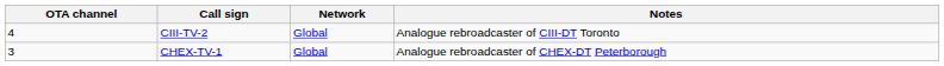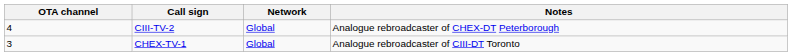CIII-TV-2 | Notes: Analogue rebroadcaster of CIII-DT Toronto -> Analogue rebroadcaster of CHEX-DT Peterborough
CHEX-TV-1 | Notes: Analogue rebroadcaster of CHEX-DT Peterborough -> Analogue rebroadcaster of CIII-DT Toronto
